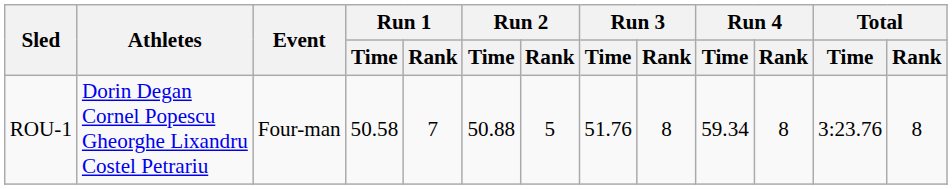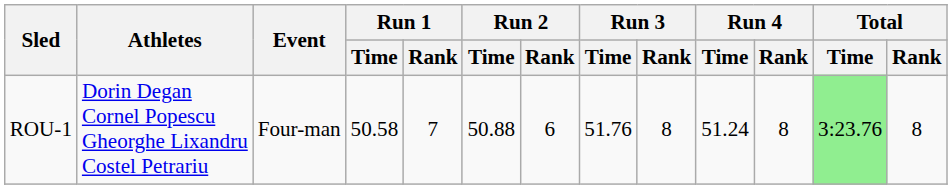ROU-1 | Run 2 / Rank: 5 -> 6
ROU-1 | Run 4 / Time: 59.34 -> 51.24
ROU-1 | Total / Time: no background -> lightgreen background
